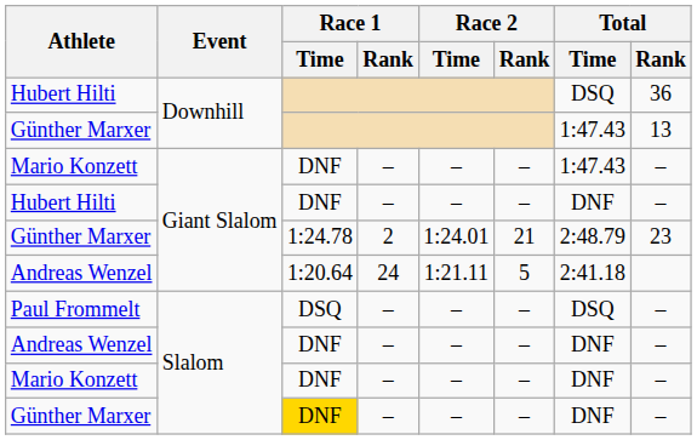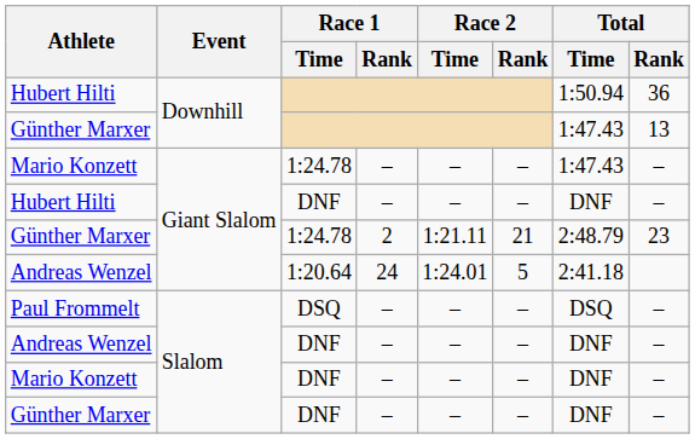Hubert Hilti / Downhill | Total / Time: DSQ -> 1:50.94
Mario Konzett / Giant Slalom | Race 1 / Time: DNF -> 1:24.78
Günther Marxer / Giant Slalom | Race 2 / Time: 1:24.01 -> 1:21.11
Andreas Wenzel / Giant Slalom | Race 2 / Time: 1:21.11 -> 1:24.01
Günther Marxer / Slalom | Race 1 / Time: gold background -> no background
